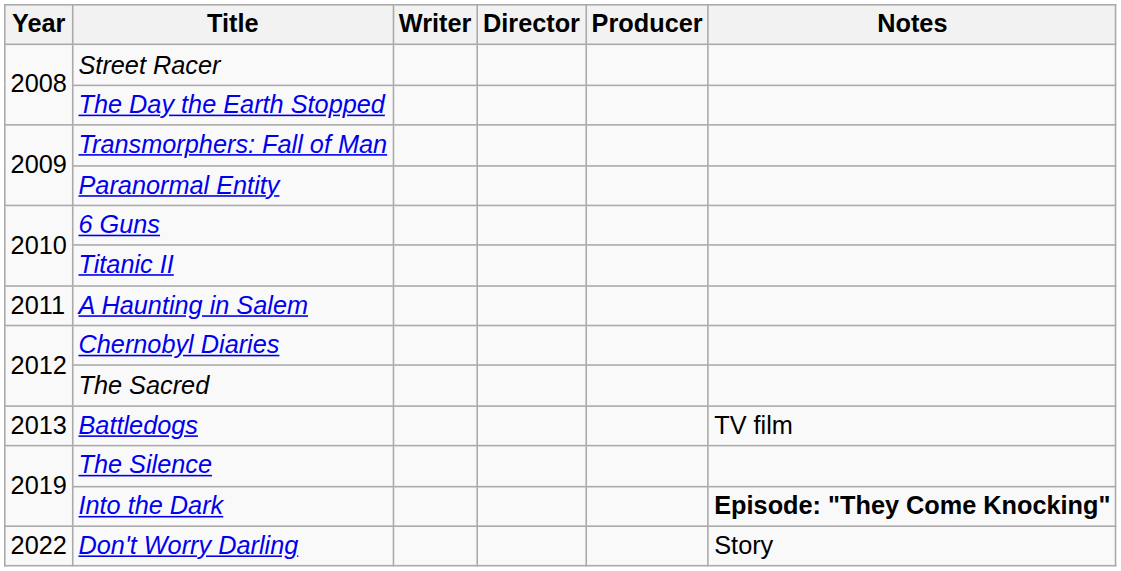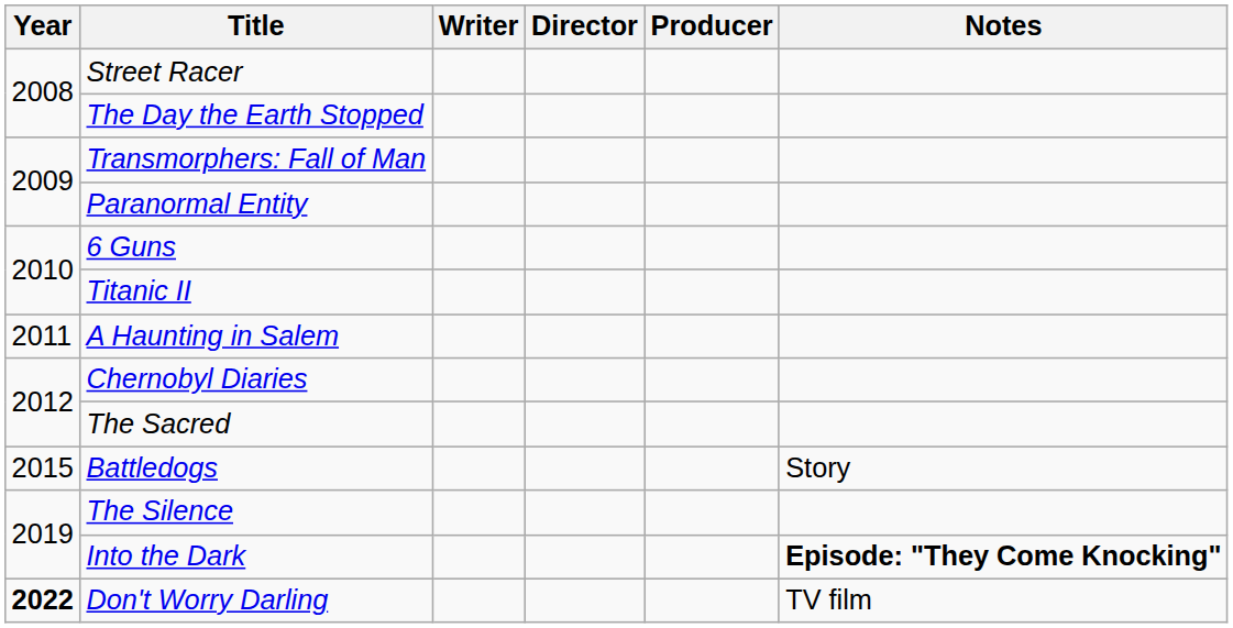Battledogs | Year: 2013 -> 2015
Battledogs | Notes: TV film -> Story
Don't Worry Darling | Year: normal -> bold
Don't Worry Darling | Notes: Story -> TV film
